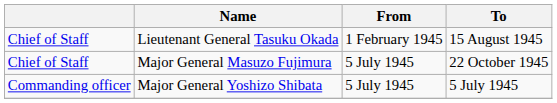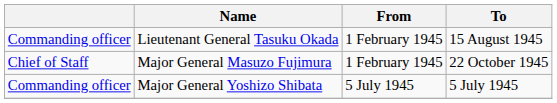Lieutenant General Tasuku Okada | column 1: Chief of Staff -> Commanding officer
Major General Masuzo Fujimura | From: 5 July 1945 -> 1 February 1945
